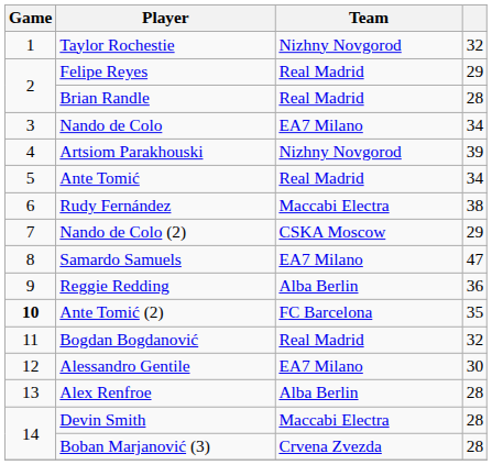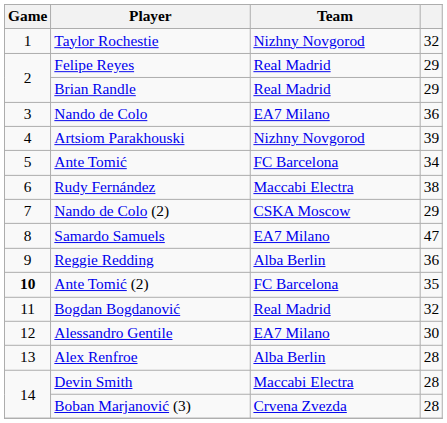Brian Randle | column 4: 28 -> 29
Nando de Colo | column 4: 34 -> 36
Ante Tomić | Team: Real Madrid -> FC Barcelona
